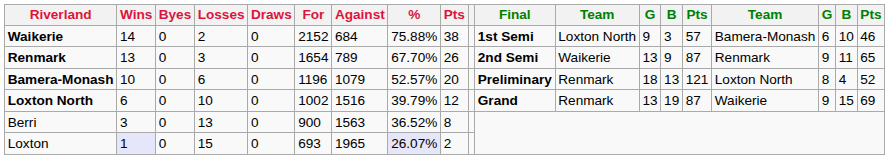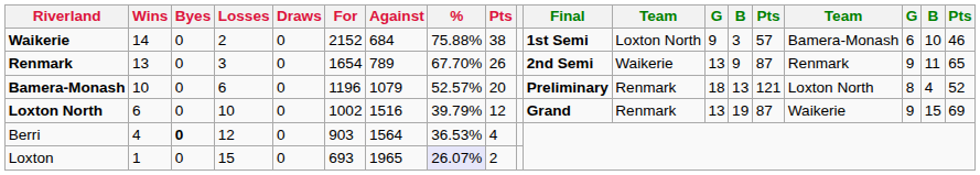Berri | Wins: 3 -> 4
Berri | Byes: normal -> bold
Berri | Losses: 13 -> 12
Berri | For: 900 -> 903
Berri | Against: 1563 -> 1564
Berri | %: 36.52% -> 36.53%
Berri | column 9: 8 -> 4
Loxton | Wins: lavender background -> no background
